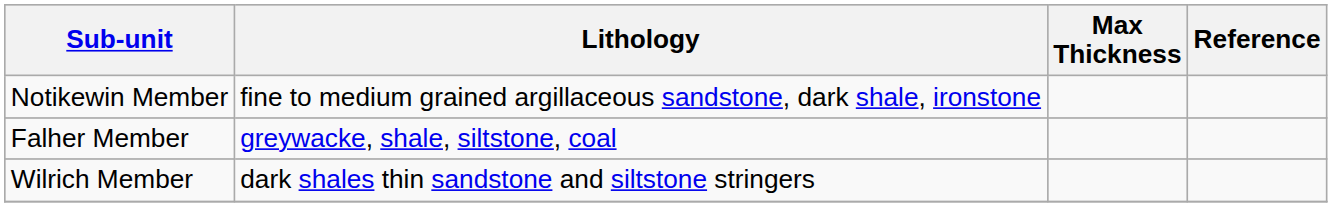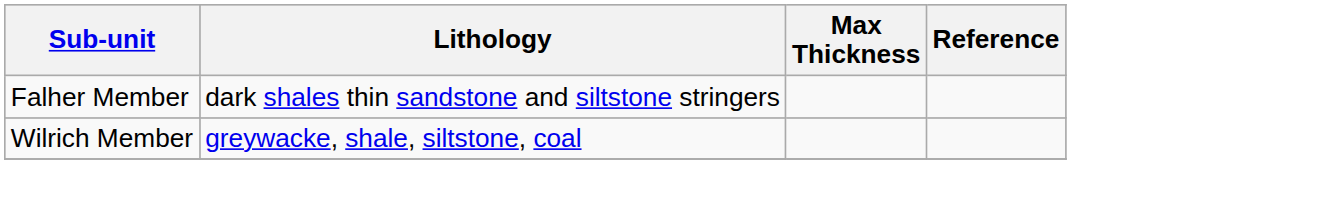- row: Notikewin Member | fine to medium grained argillaceous sandstone, dark shale, ironstone
Falher Member | Lithology: greywacke, shale, siltstone, coal -> dark shales thin sandstone and siltstone stringers
Wilrich Member | Lithology: dark shales thin sandstone and siltstone stringers -> greywacke, shale, siltstone, coal
